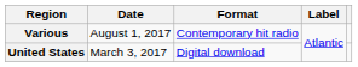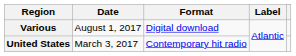Various | Format: Contemporary hit radio -> Digital download
United States | Format: Digital download -> Contemporary hit radio
